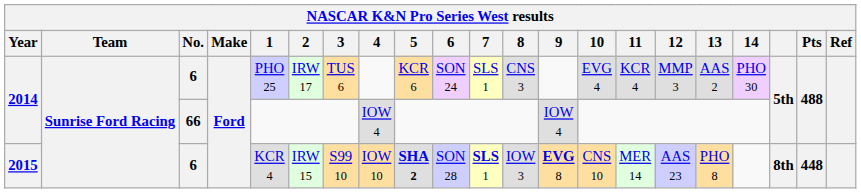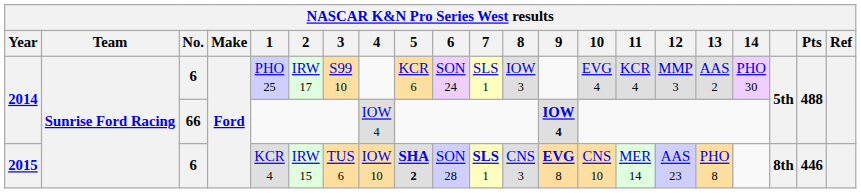2014 / 6 | 3: TUS 6 -> S99 10
2014 / 6 | 8: CNS 3 -> IOW 3
2014 / 66 | 9: normal -> bold
2015 | 3: S99 10 -> TUS 6
2015 | 8: IOW 3 -> CNS 3
2015 | Pts: 448 -> 446
